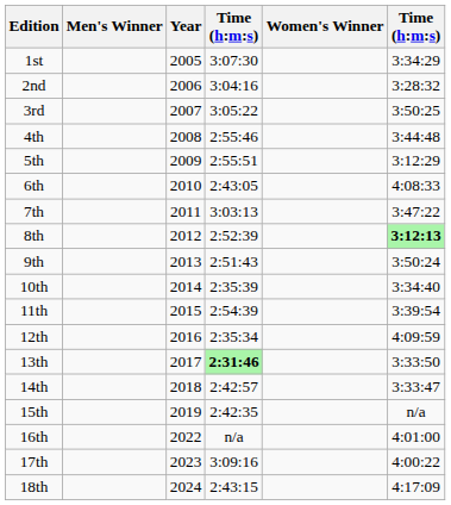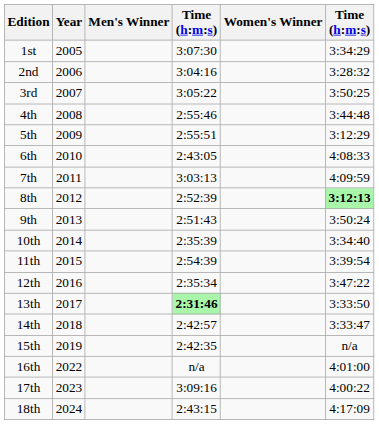columns swapped: Year <-> Men's Winner
7th | column 6: 3:47:22 -> 4:09:59
12th | column 6: 4:09:59 -> 3:47:22
